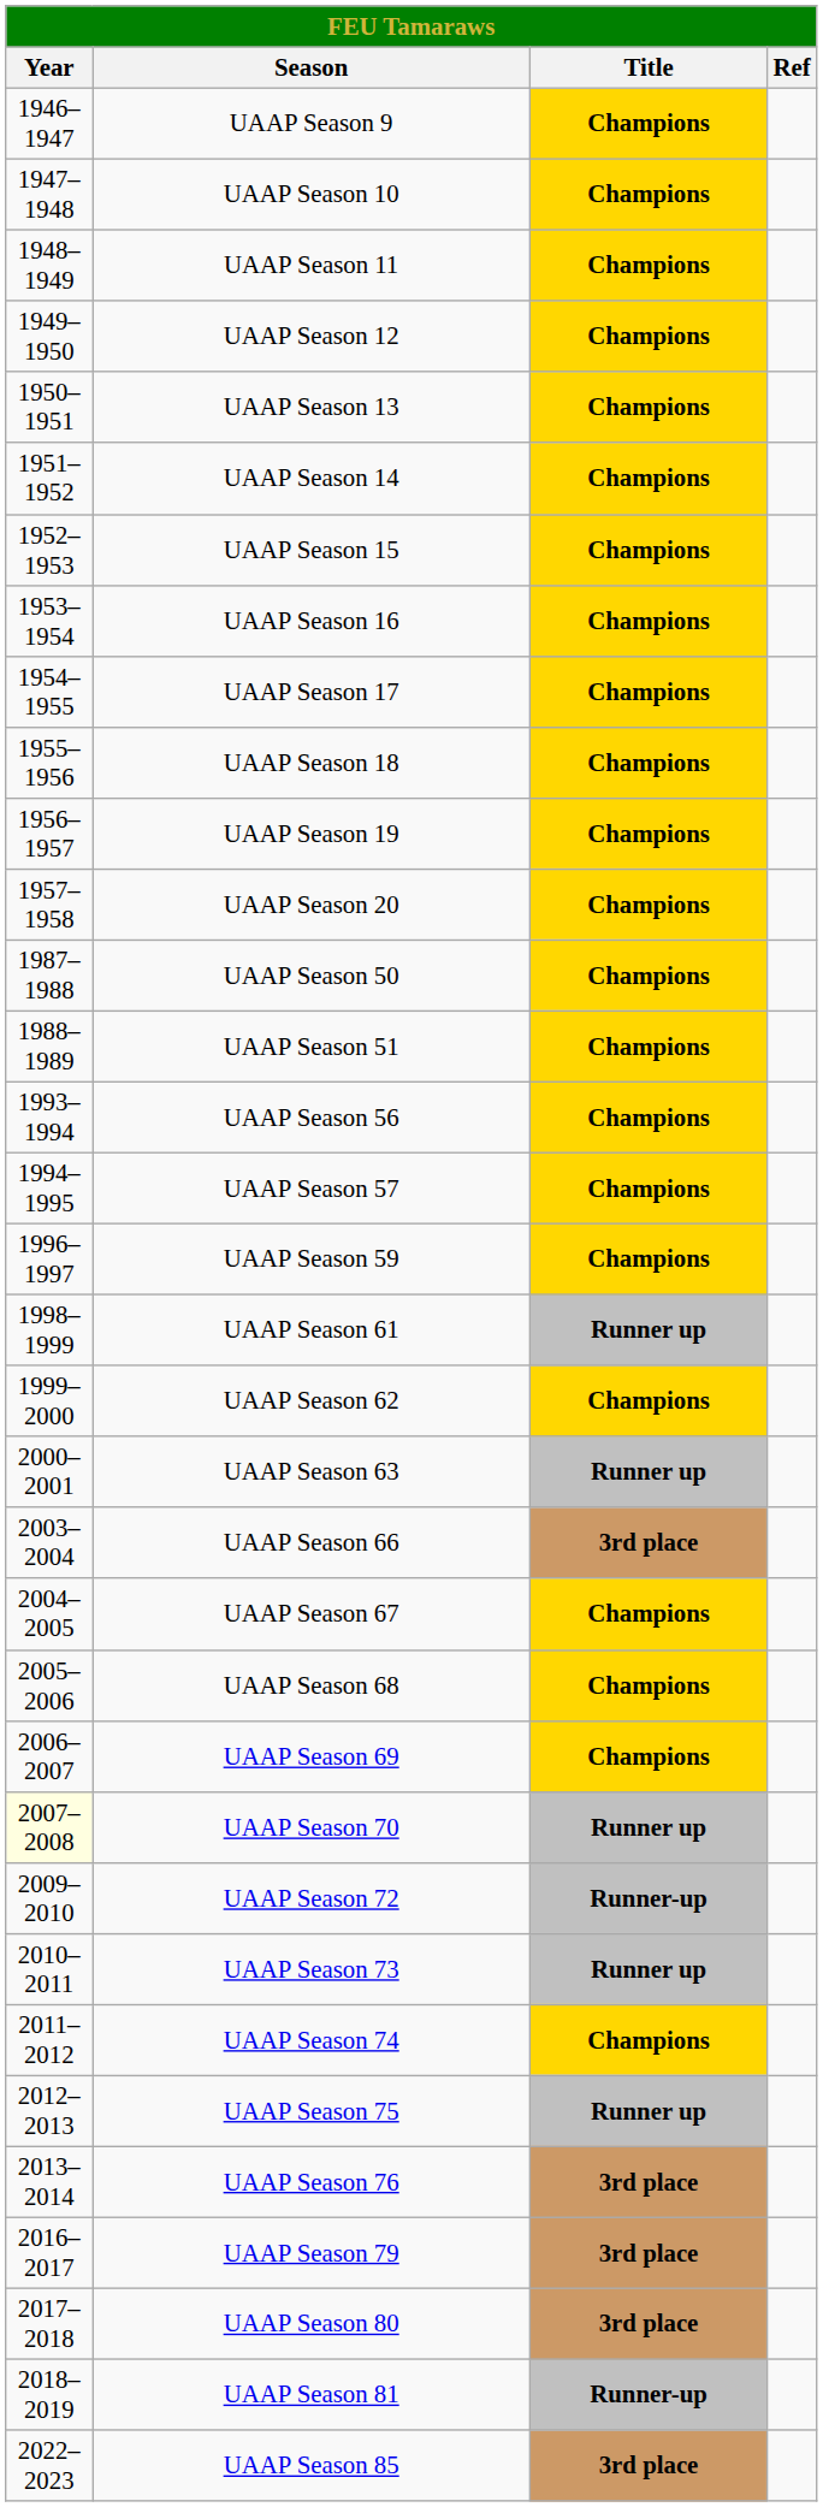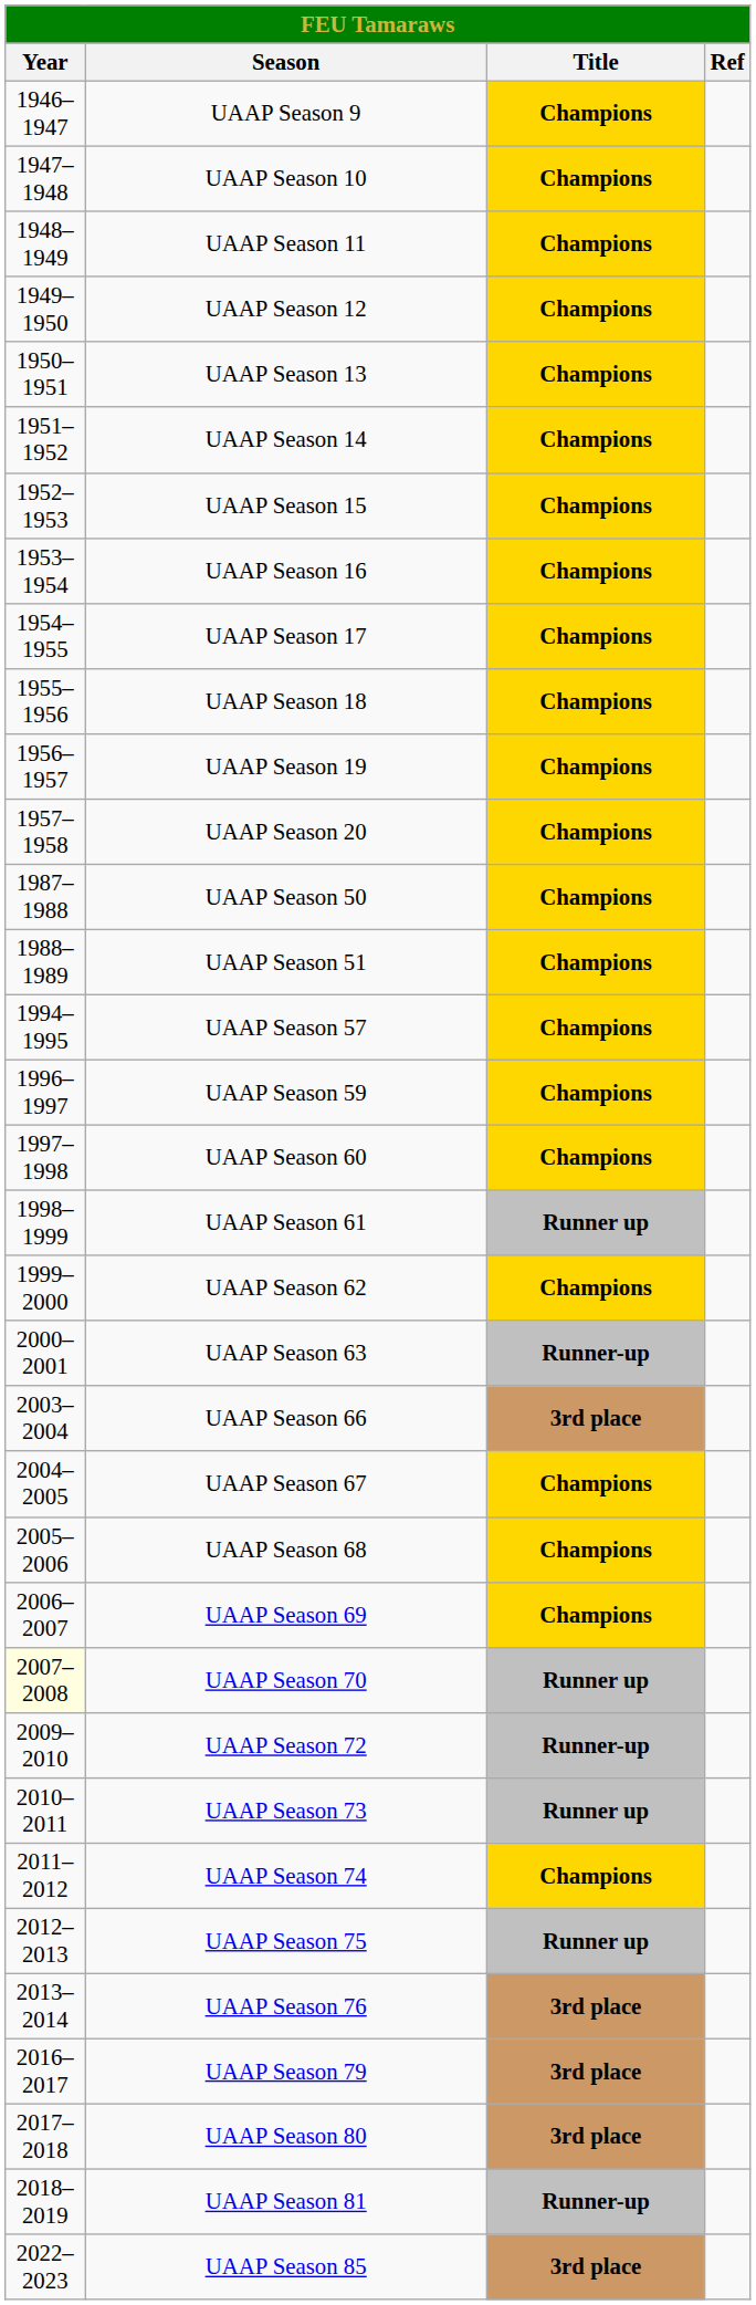- row: 1993–1994 | UAAP Season 56 | Champions
+ row: 1997–1998 | UAAP Season 60 | Champions
UAAP Season 63 | Title: Runner up -> Runner-up
